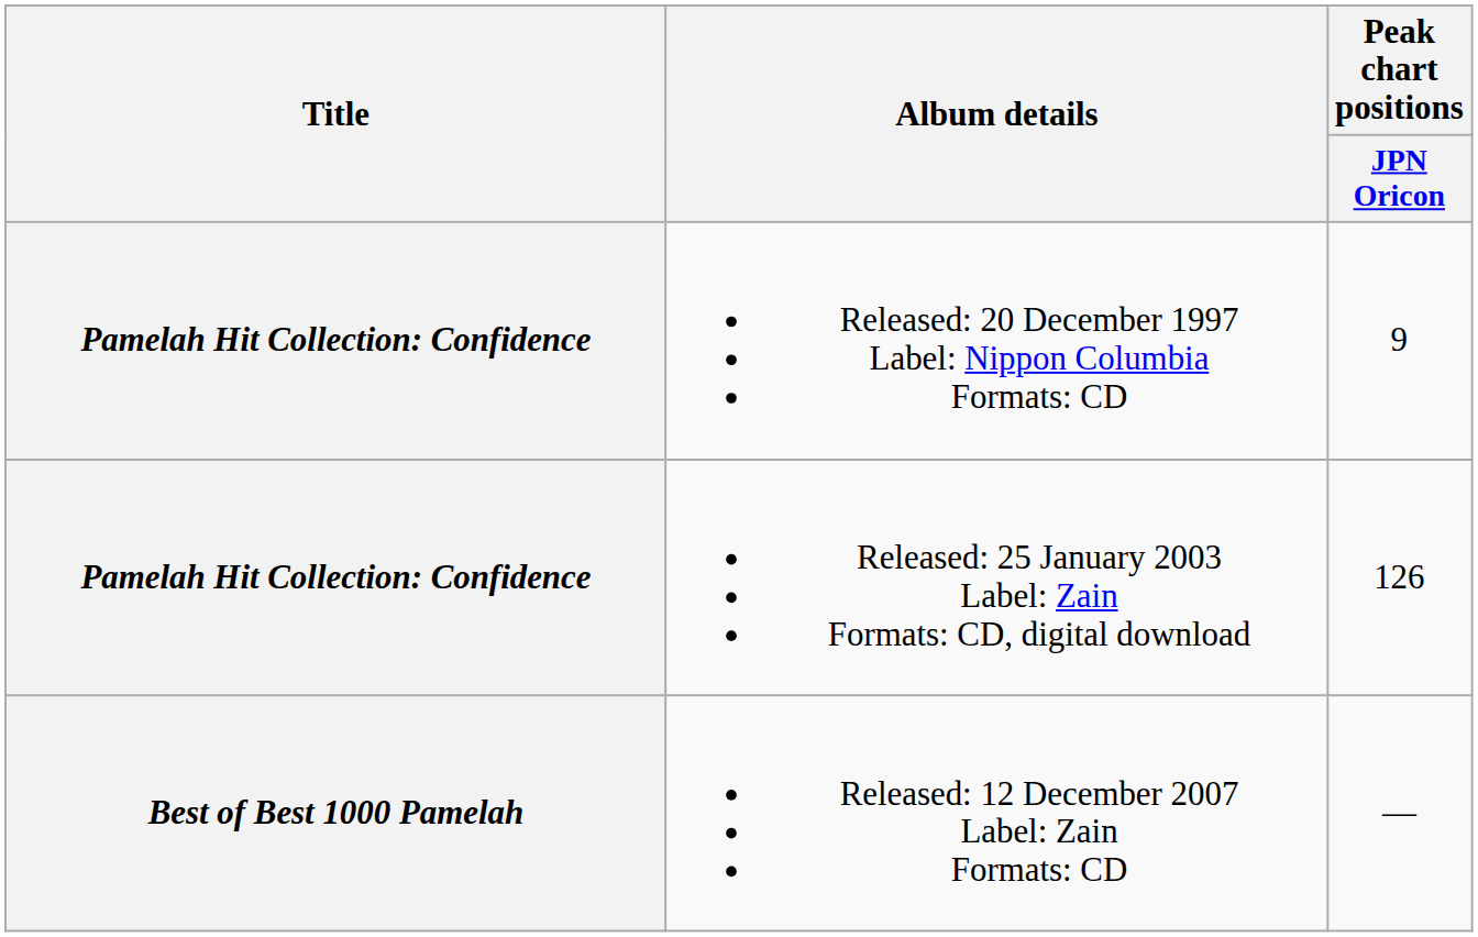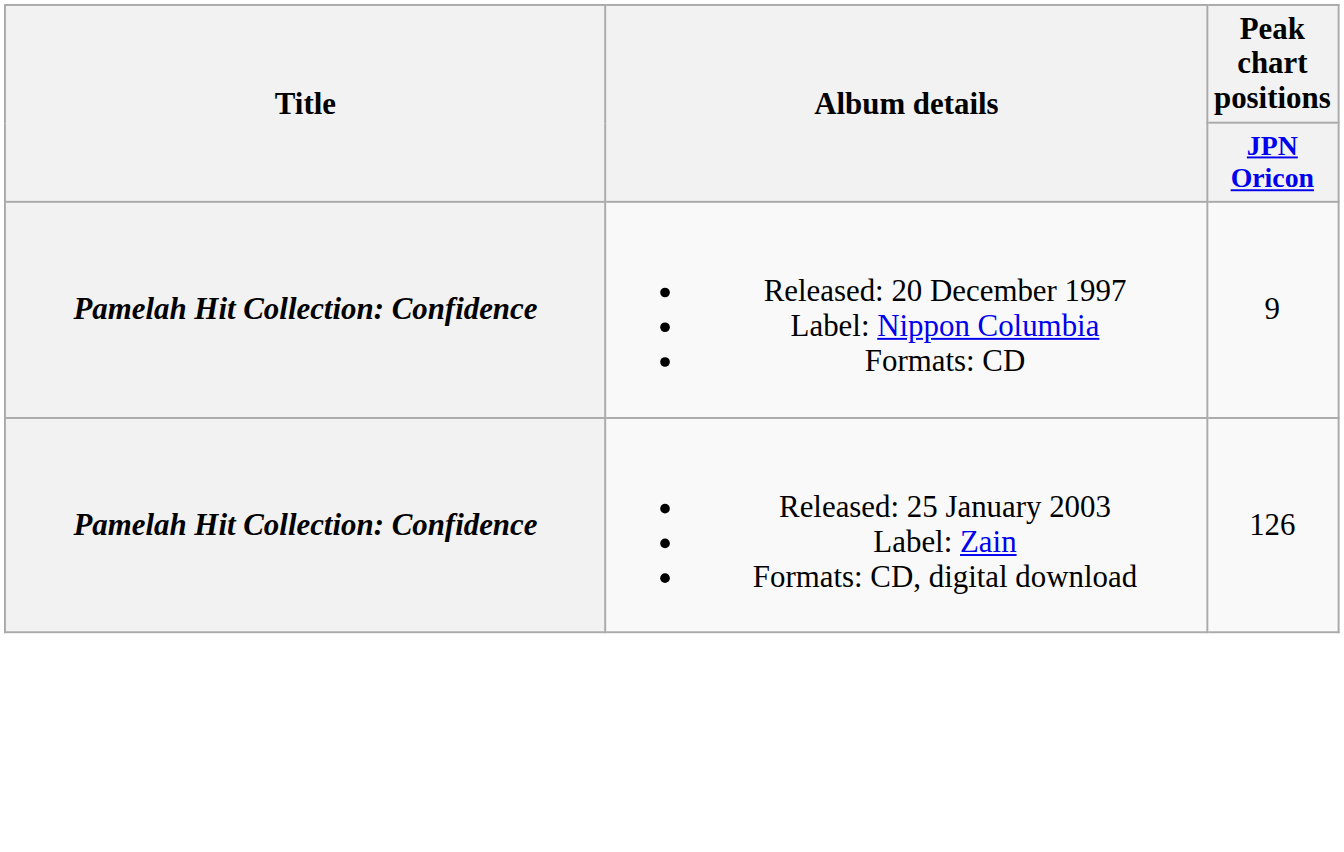- row: Best of Best 1000 Pamelah | Released: 12 December 2007 Label: Zain Formats: CD | —
